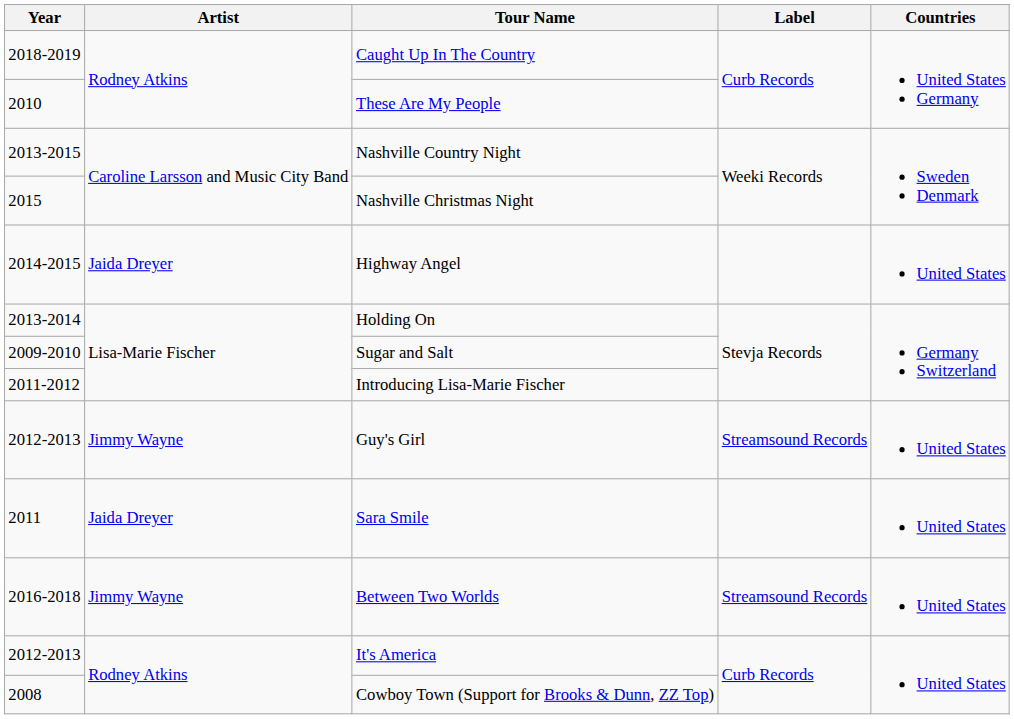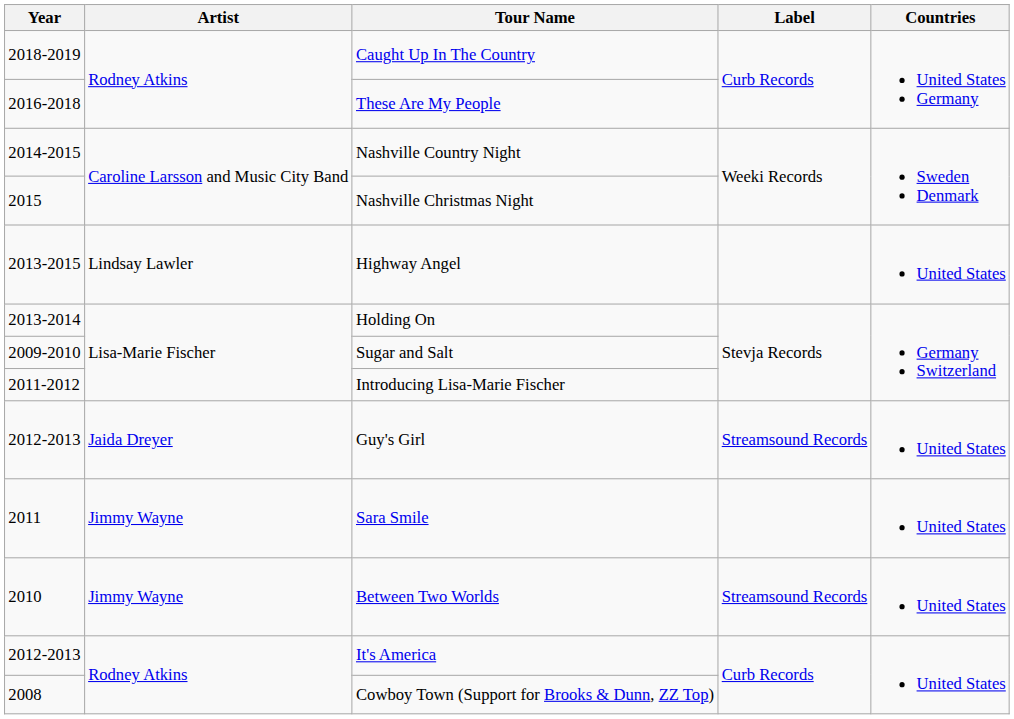These Are My People | Year: 2010 -> 2016-2018
Nashville Country Night | Year: 2013-2015 -> 2014-2015
Highway Angel | Year: 2014-2015 -> 2013-2015
Highway Angel | Artist: Jaida Dreyer -> Lindsay Lawler
Guy's Girl | Artist: Jimmy Wayne -> Jaida Dreyer
Sara Smile | Artist: Jaida Dreyer -> Jimmy Wayne
Between Two Worlds | Year: 2016-2018 -> 2010
